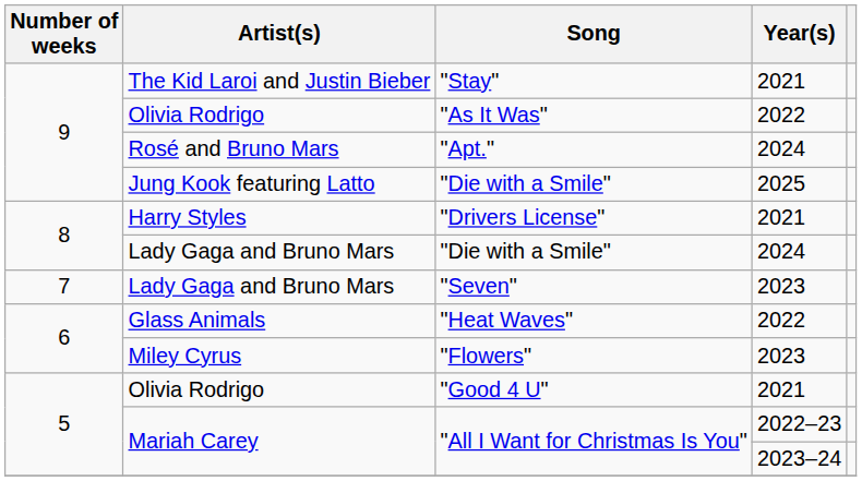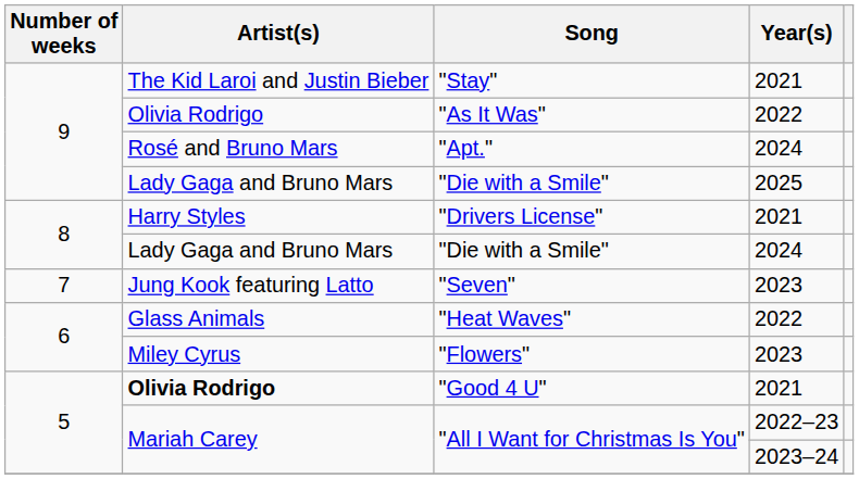"Die with a Smile" / 2025 | Artist(s): Jung Kook featuring Latto -> Lady Gaga and Bruno Mars
"Seven" | Artist(s): Lady Gaga and Bruno Mars -> Jung Kook featuring Latto
"Good 4 U" | Artist(s): normal -> bold
